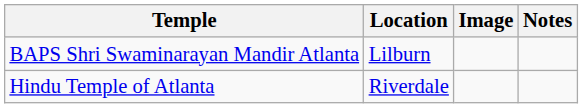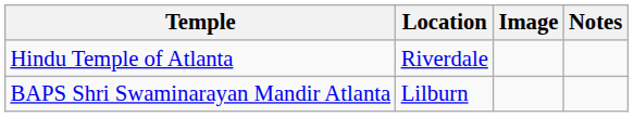rows swapped: BAPS Shri Swaminarayan Mandir Atlanta <-> Hindu Temple of Atlanta
